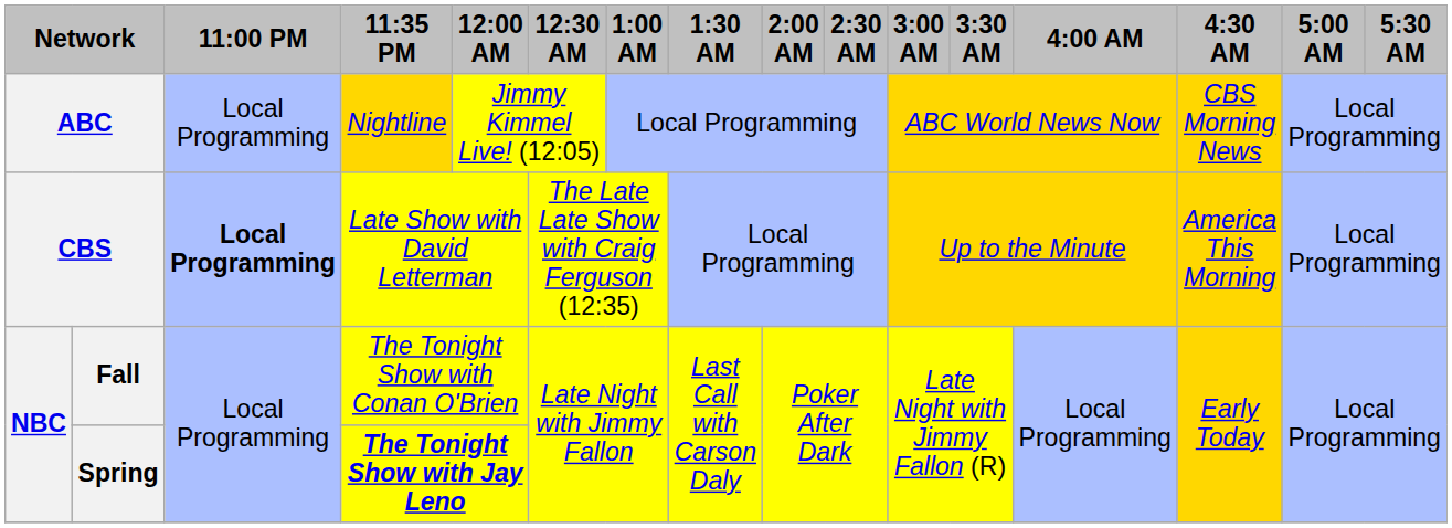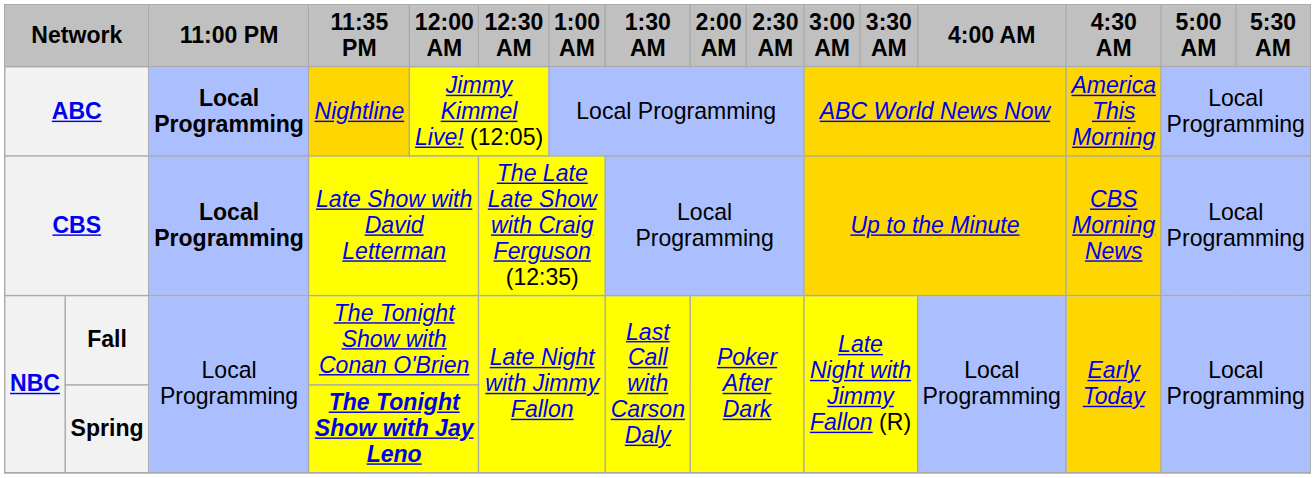ABC | 11:00 PM: normal -> bold
ABC | 4:30 AM: CBS Morning News -> America This Morning
CBS | 4:30 AM: America This Morning -> CBS Morning News
